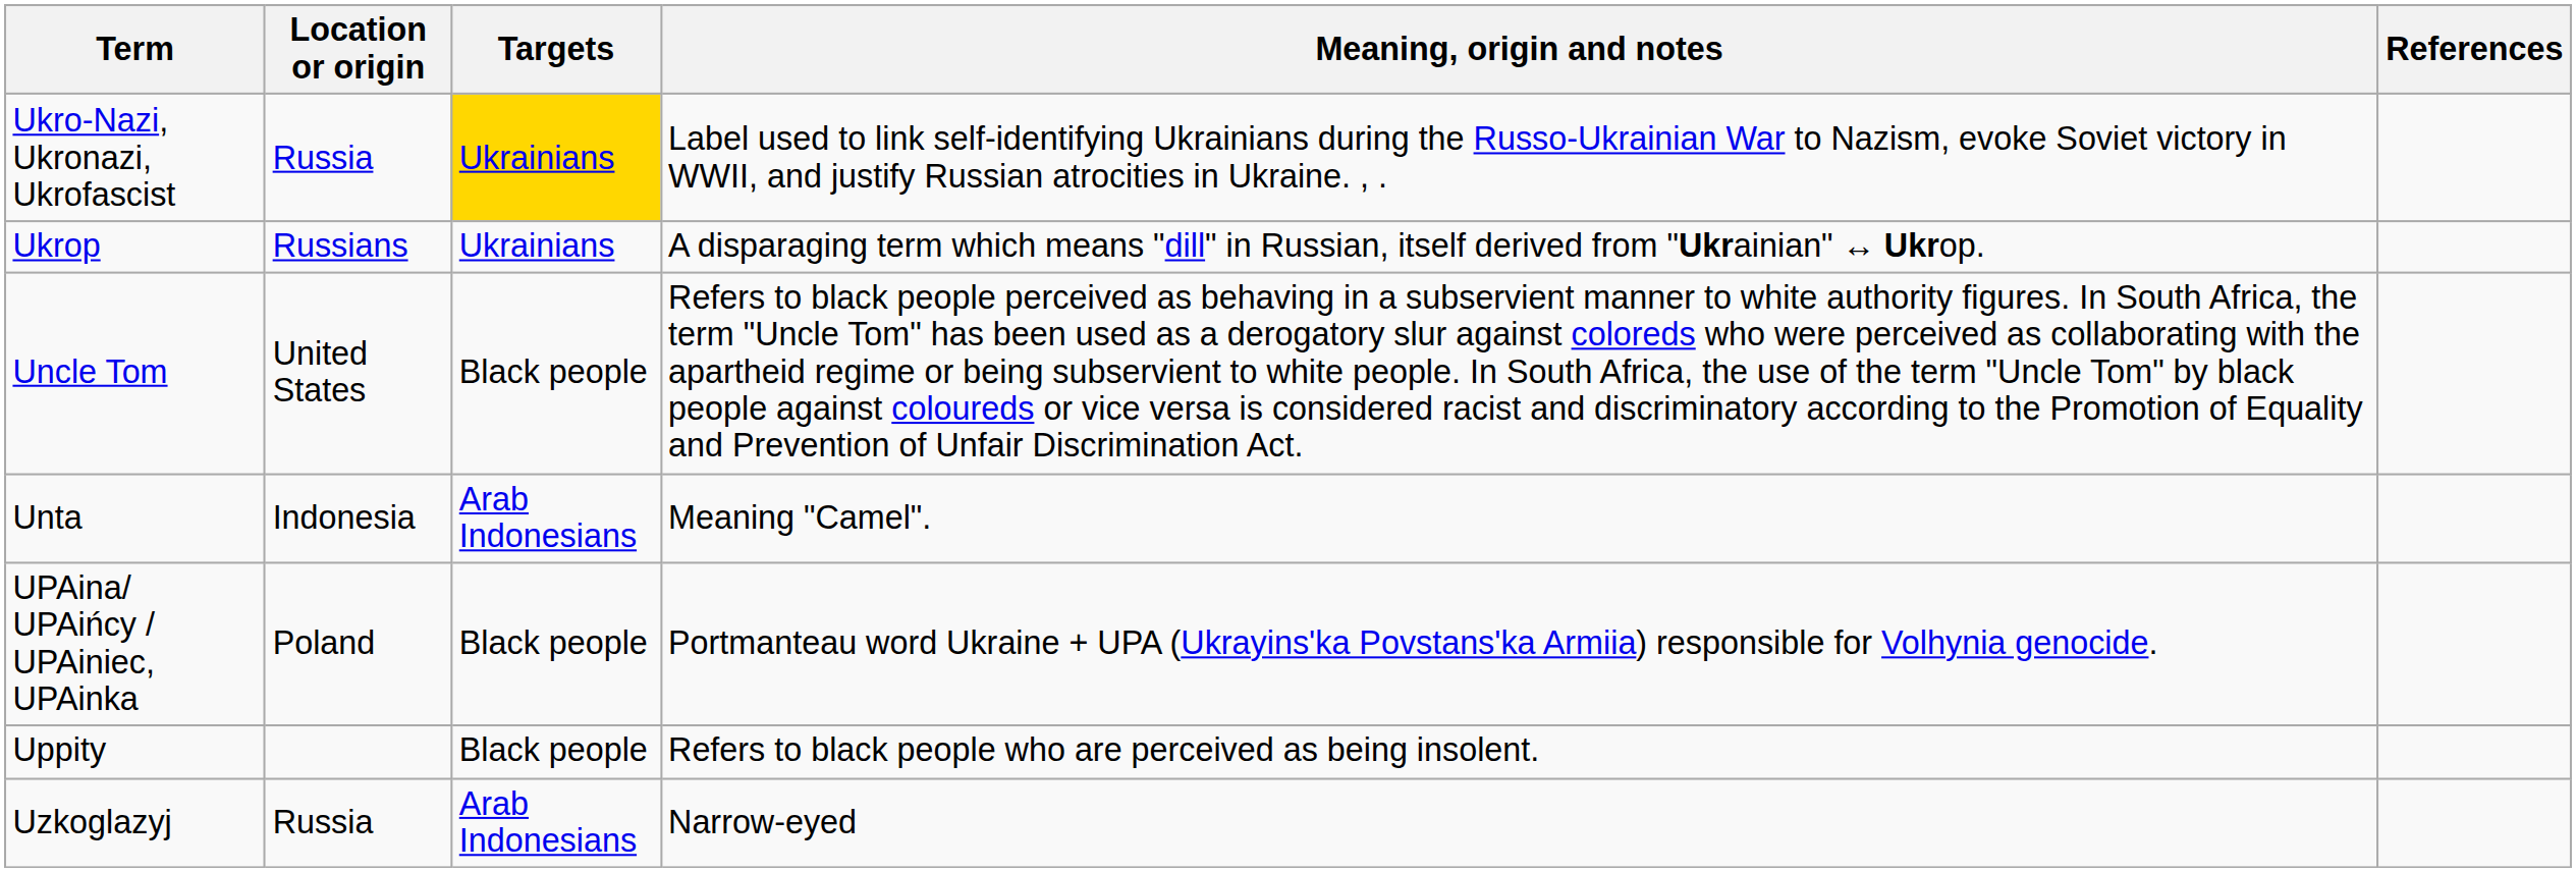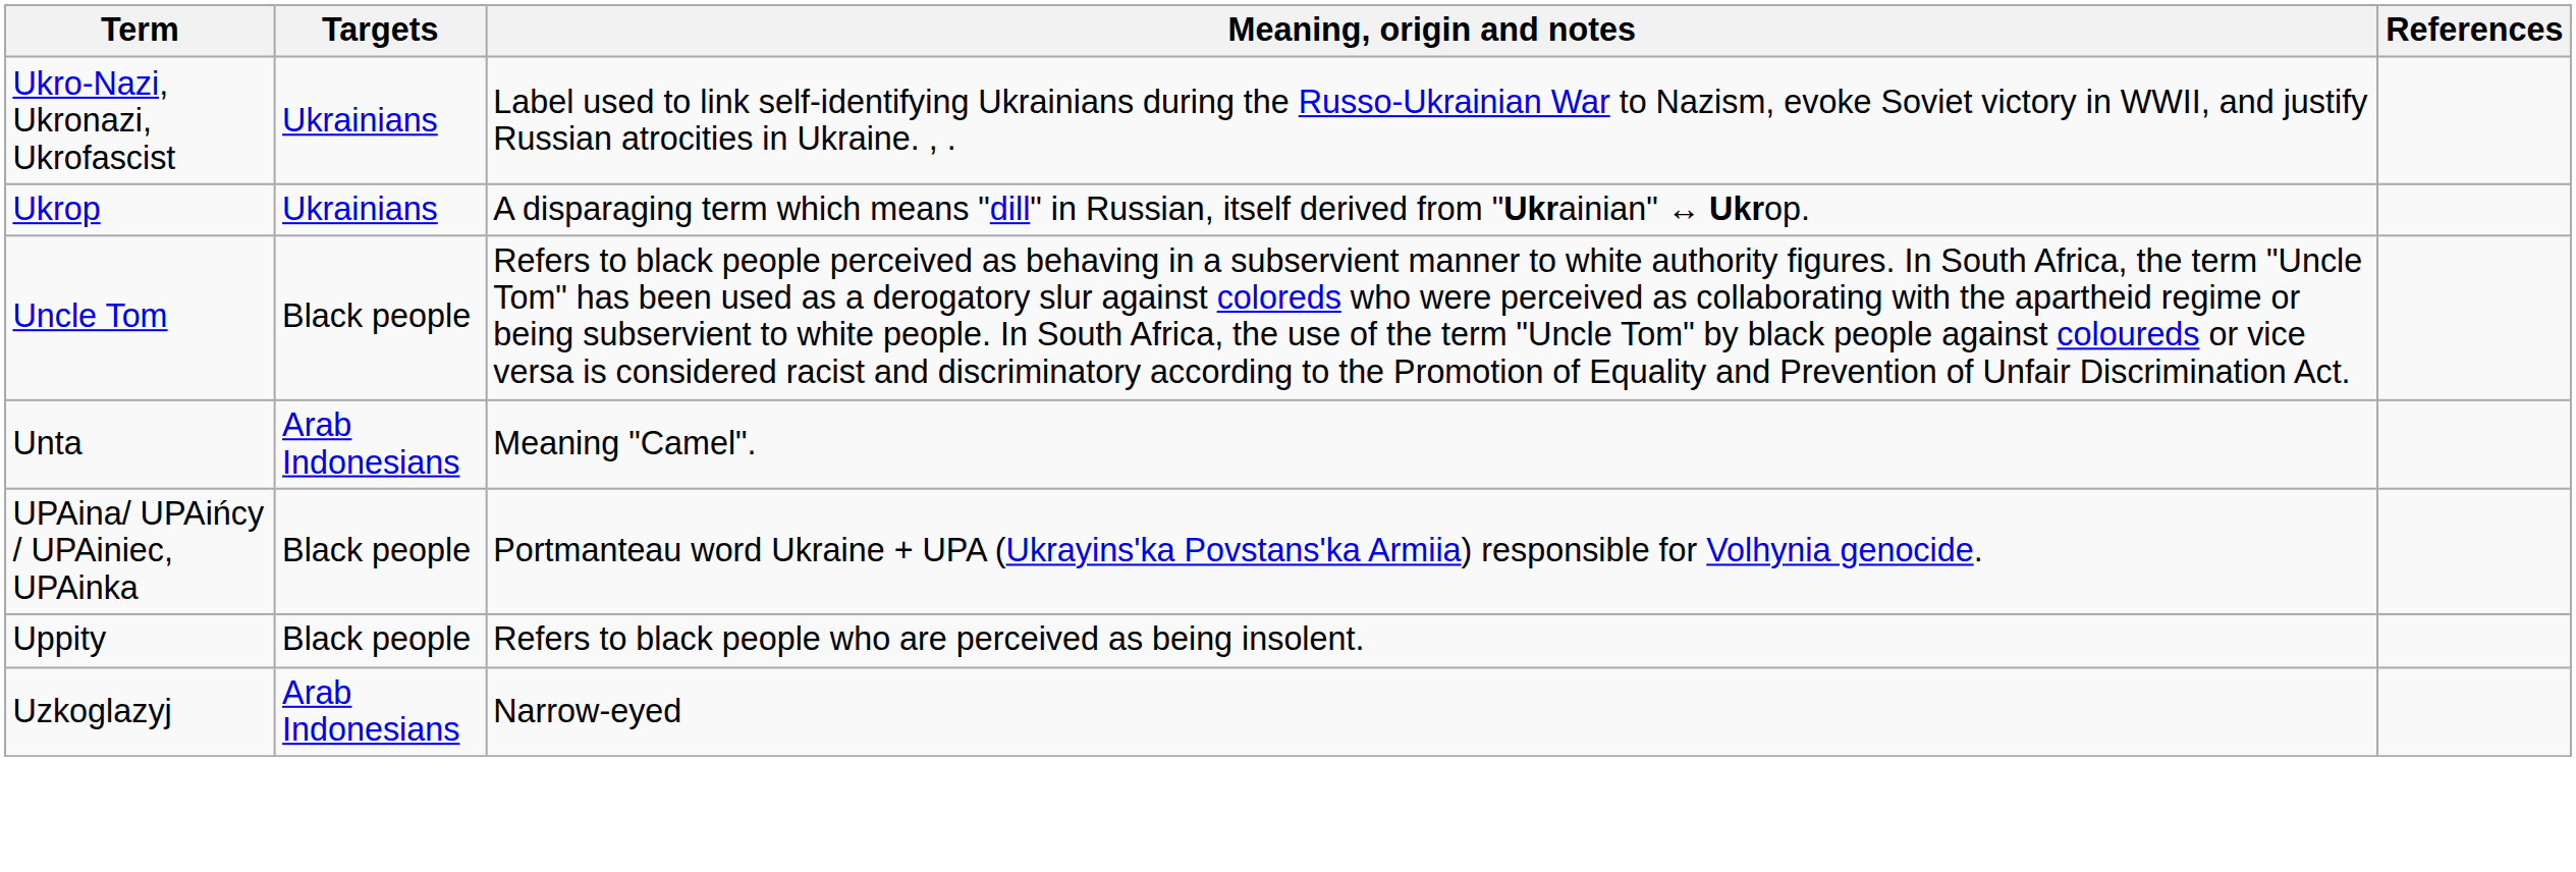- column: Location or origin | Russia | Russians | United States | Indonesia | Poland | Russia
Ukro-Nazi, Ukronazi, Ukrofascist | Targets: gold background -> no background
